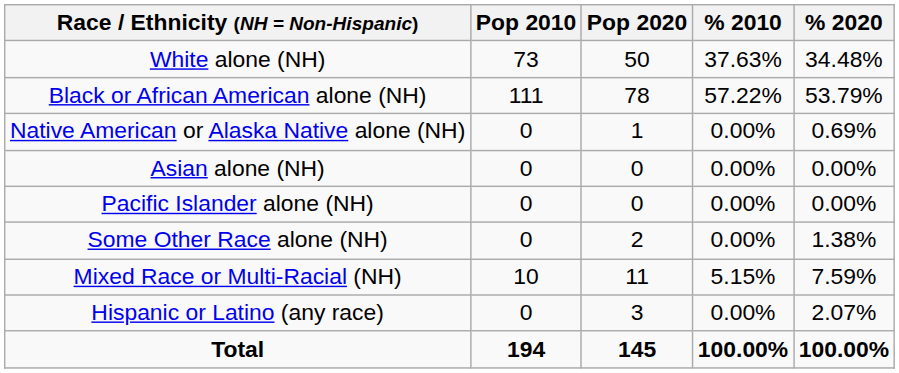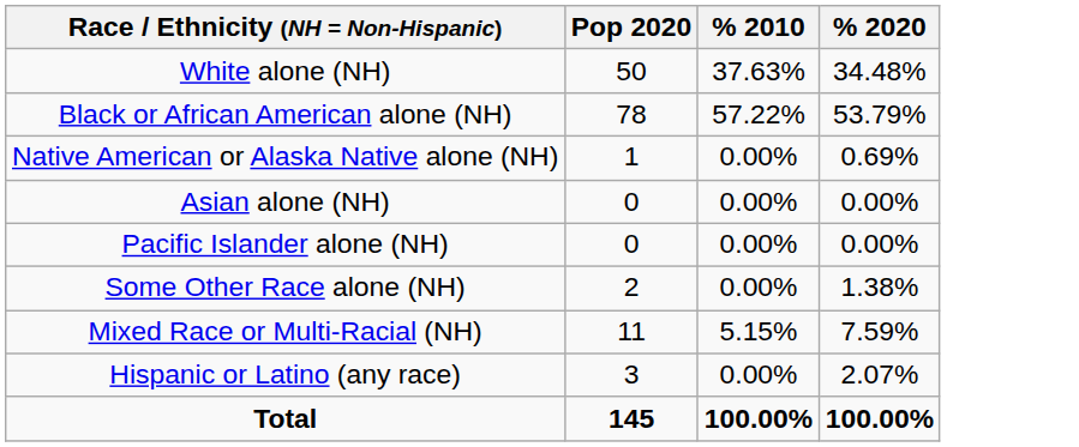- column: Pop 2010 | 73 | 111 | 0 | 0 | 0 | 0 | 10 | 0 | 194
